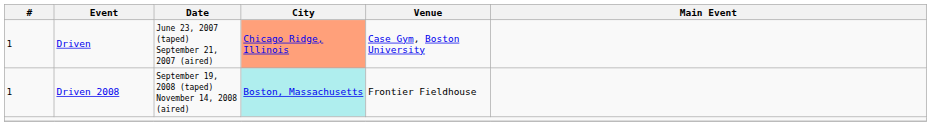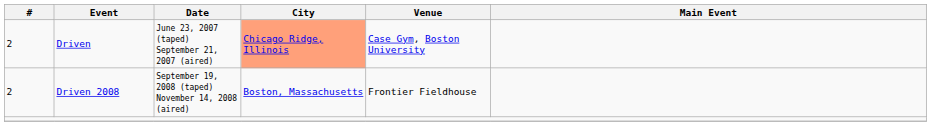Driven | #: 1 -> 2
Driven 2008 | #: 1 -> 2
Driven 2008 | City: paleturquoise background -> no background
